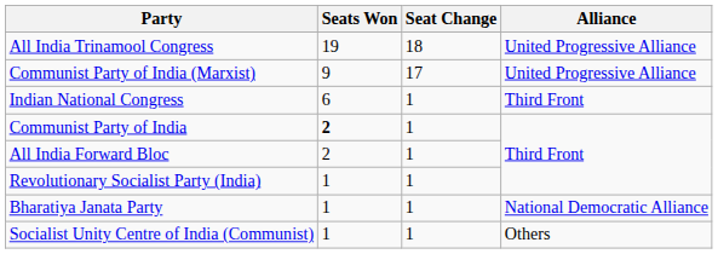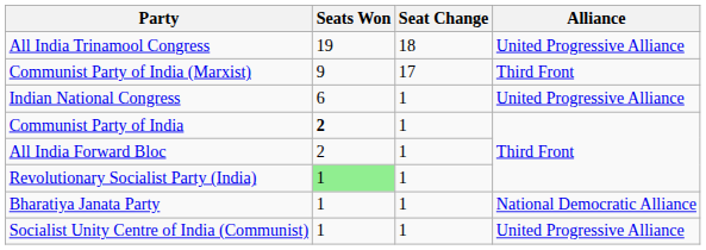Communist Party of India (Marxist) | Alliance: United Progressive Alliance -> Third Front
Indian National Congress | Alliance: Third Front -> United Progressive Alliance
Revolutionary Socialist Party (India) | Seats Won: no background -> lightgreen background
Socialist Unity Centre of India (Communist) | Alliance: Others -> United Progressive Alliance
